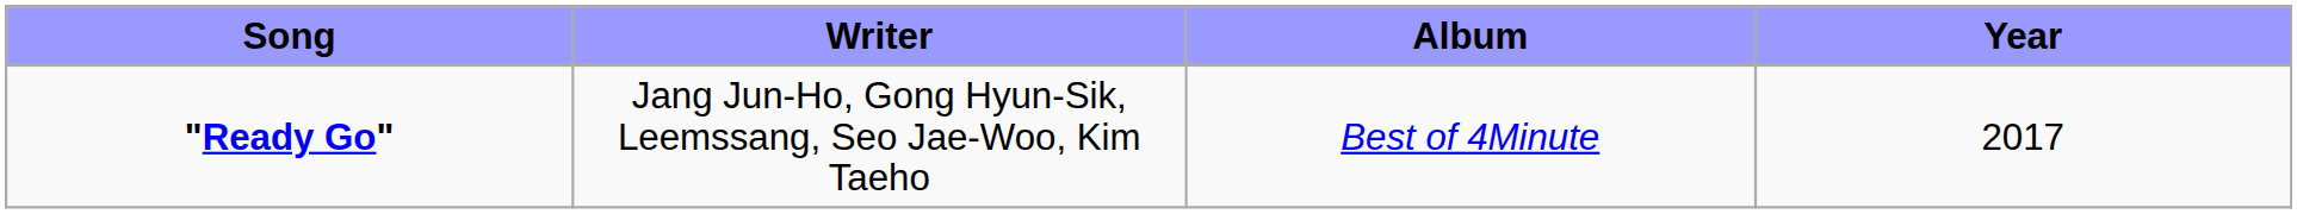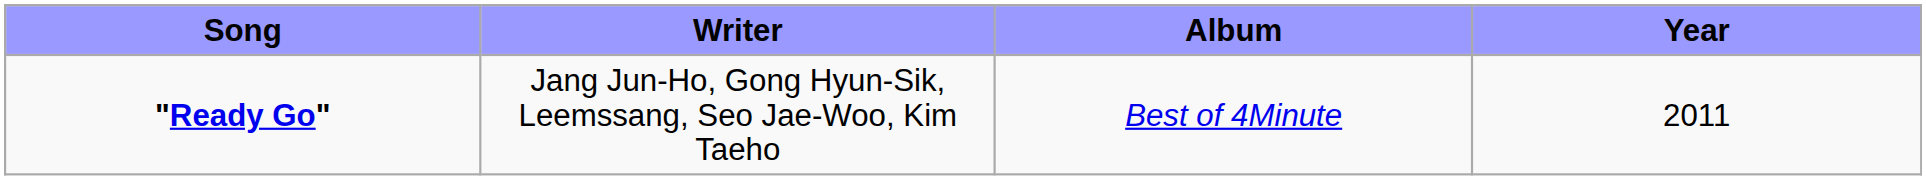"Ready Go" | Year: 2017 -> 2011
